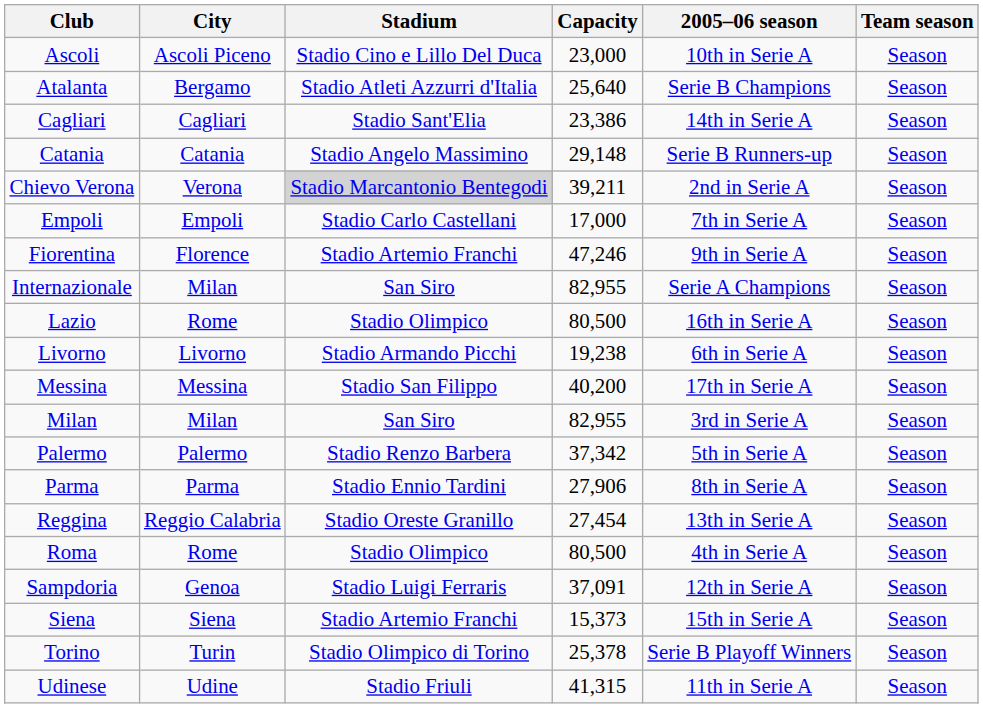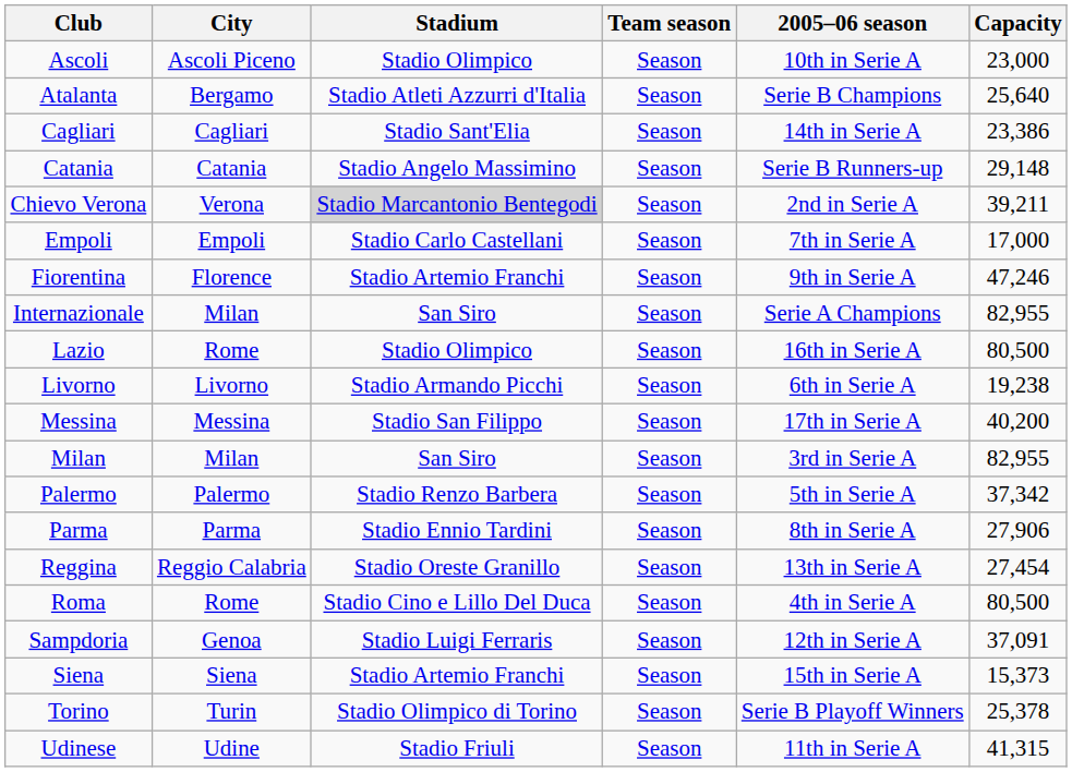columns swapped: Capacity <-> Team season
Ascoli | Stadium: Stadio Cino e Lillo Del Duca -> Stadio Olimpico
Roma | Stadium: Stadio Olimpico -> Stadio Cino e Lillo Del Duca
